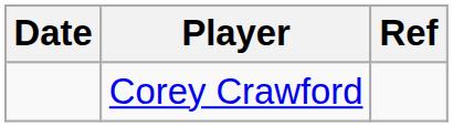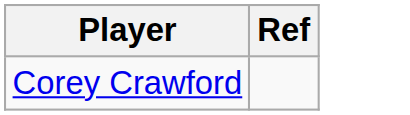- column: Date
